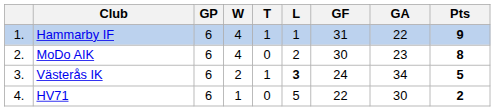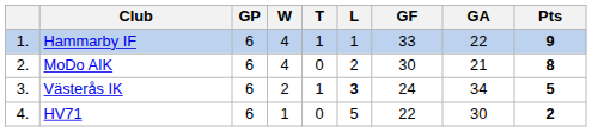Hammarby IF | GF: 31 -> 33
MoDo AIK | GA: 23 -> 21
